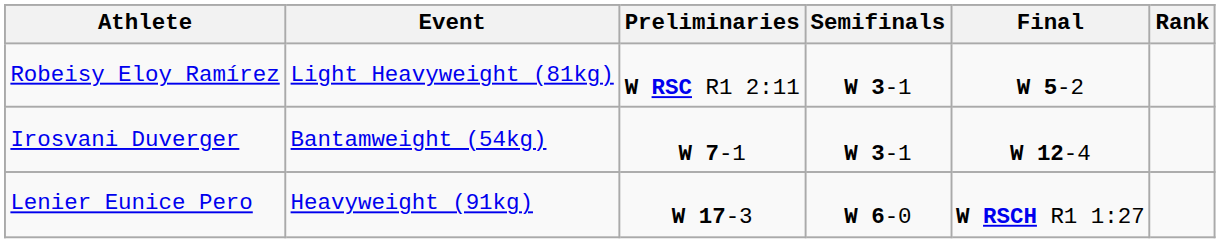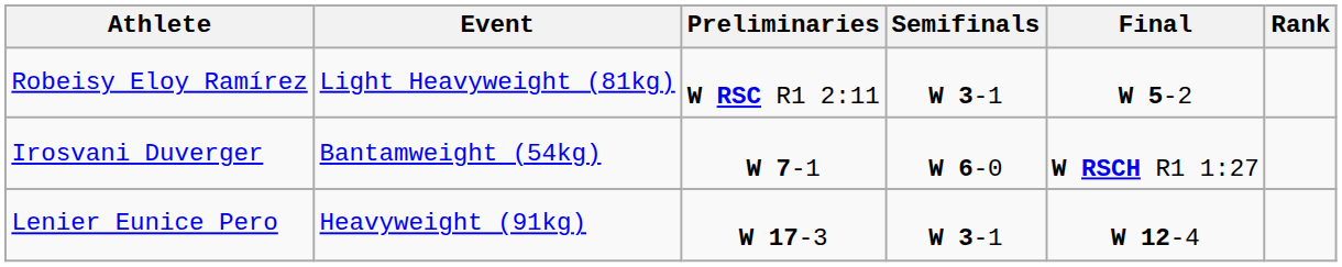Irosvani Duverger | Semifinals: W 3-1 -> W 6-0
Irosvani Duverger | Final: W 12-4 -> W RSCH R1 1:27
Lenier Eunice Pero | Semifinals: W 6-0 -> W 3-1
Lenier Eunice Pero | Final: W RSCH R1 1:27 -> W 12-4
